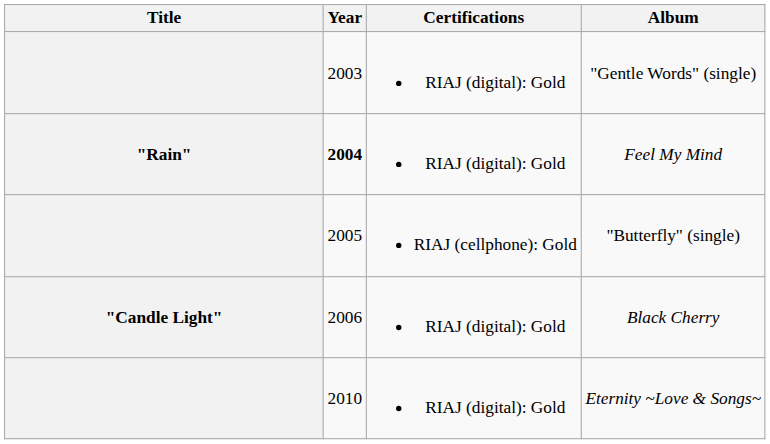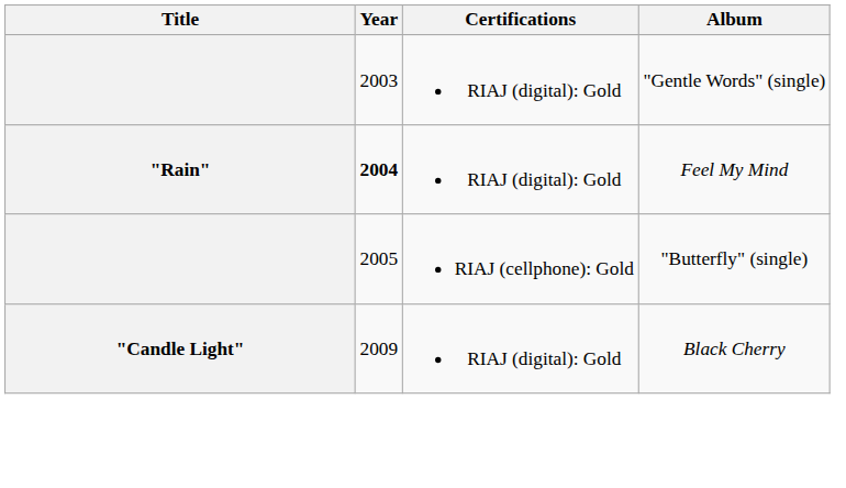Black Cherry | Year: 2006 -> 2009
- row: 2010 | RIAJ (digital): Gold | Eternity ~Love & Songs~
